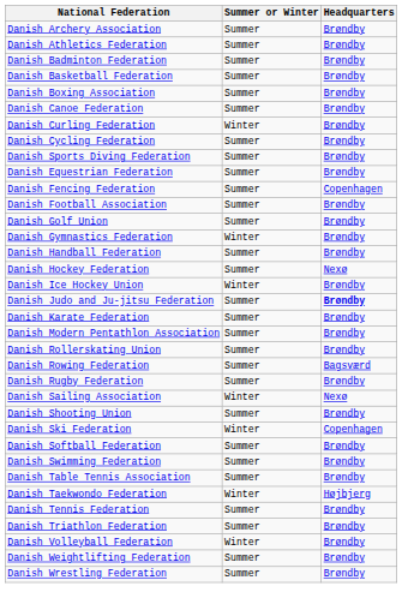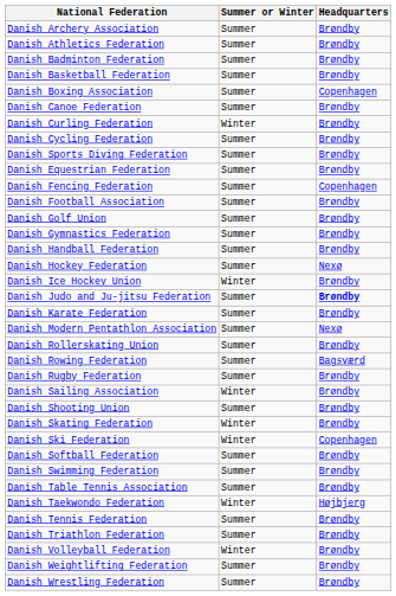Danish Boxing Association | Headquarters: Brøndby -> Copenhagen
Danish Gymnastics Federation | Summer or Winter: Winter -> Summer
Danish Modern Pentathlon Association | Headquarters: Brøndby -> Nexø
Danish Sailing Association | Headquarters: Nexø -> Brøndby
+ row: Danish Skating Federation | Winter | Brøndby
